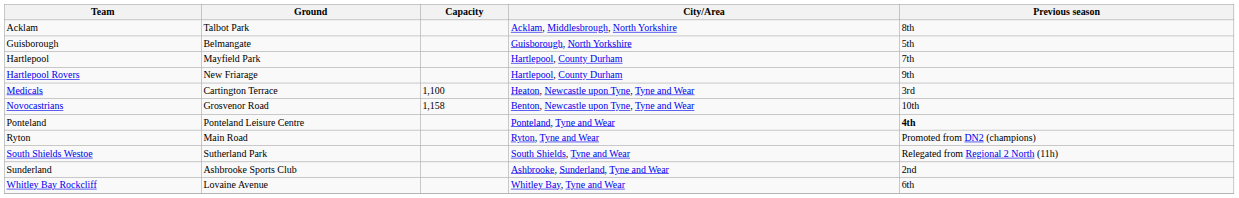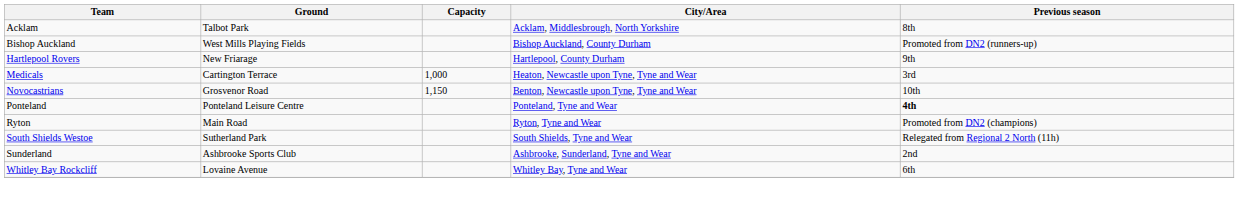+ row: Bishop Auckland | West Mills Playing Fields | Bishop Auckland, County Durham | Promoted from DN2 (runners-up)
- row: Guisborough | Belmangate | Guisborough, North Yorkshire | 5th
- row: Hartlepool | Mayfield Park | Hartlepool, County Durham | 7th
Medicals | Capacity: 1,100 -> 1,000
Novocastrians | Capacity: 1,158 -> 1,150
